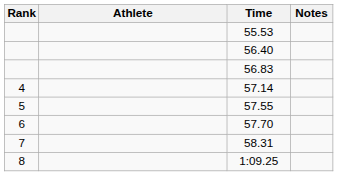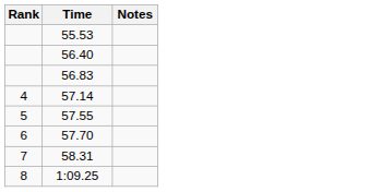- column: Athlete
